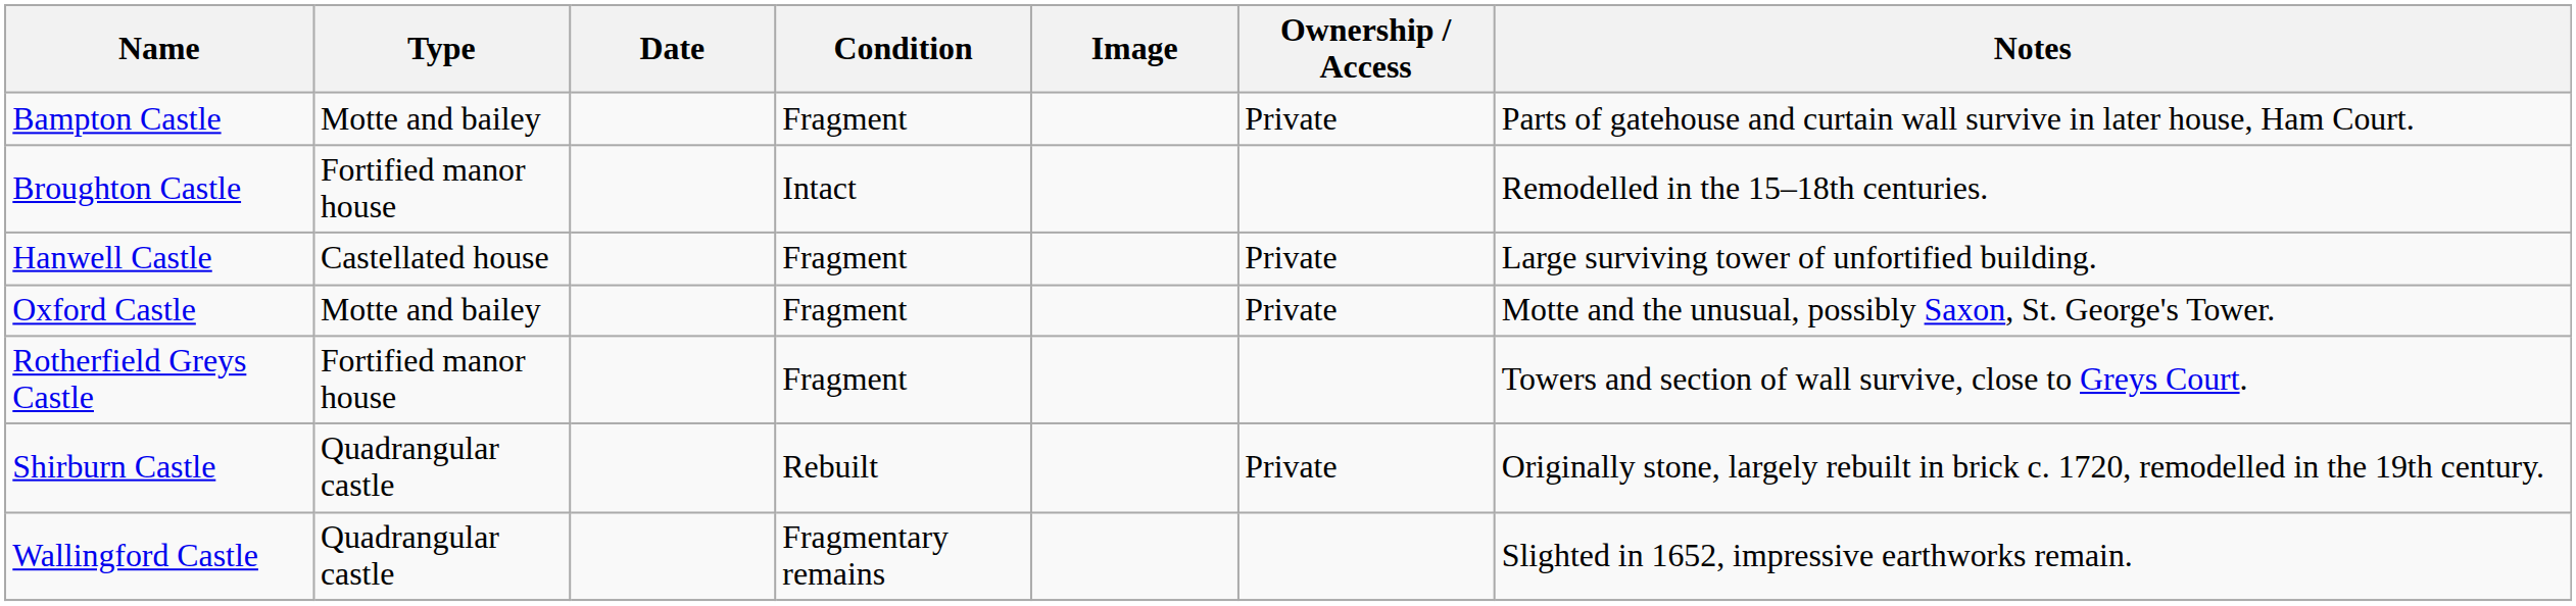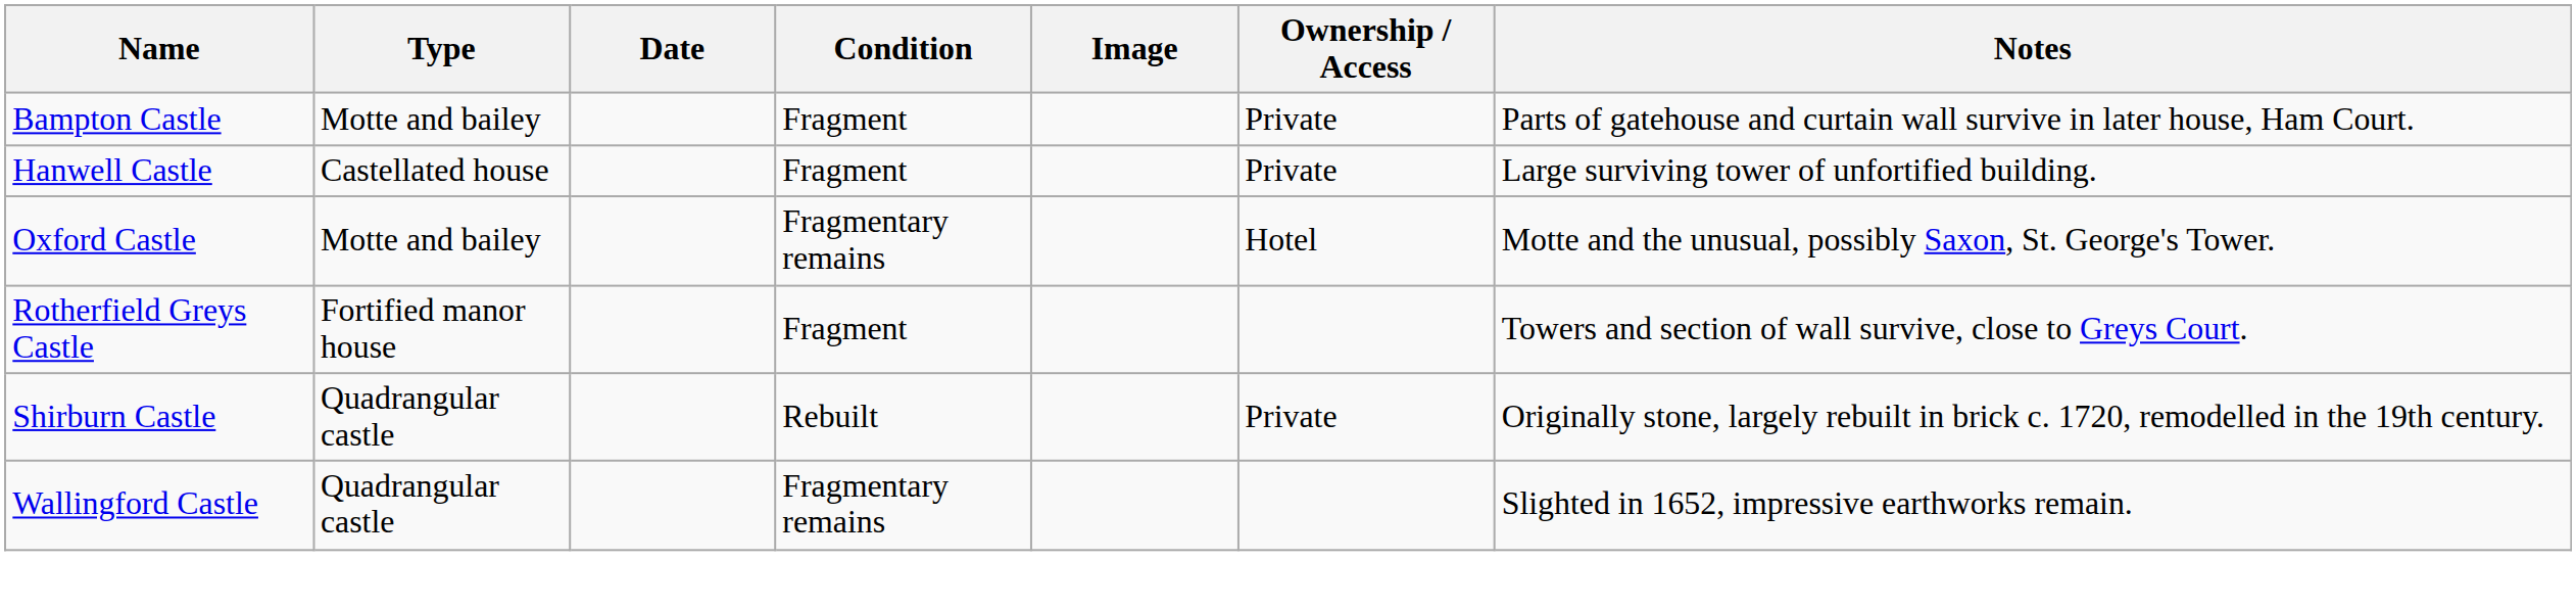- row: Broughton Castle | Fortified manor house | Intact | Remodelled in the 15–18th centuries.
Oxford Castle | Condition: Fragment -> Fragmentary remains
Oxford Castle | Ownership / Access: Private -> Hotel
